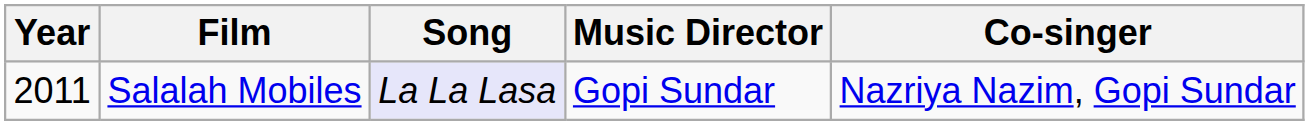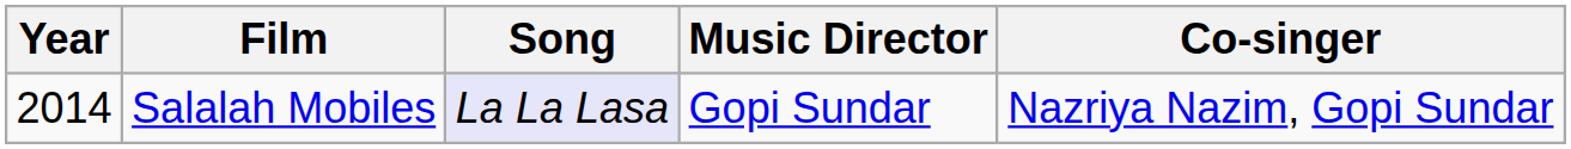Salalah Mobiles | Year: 2011 -> 2014
